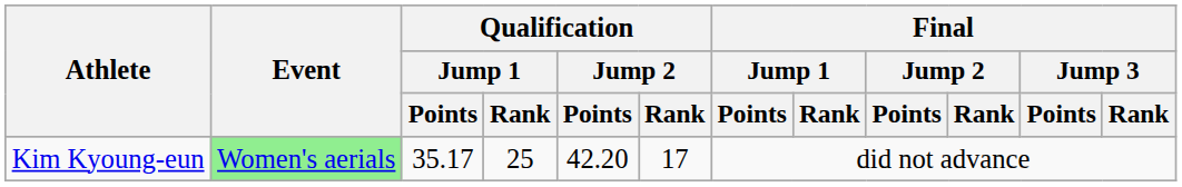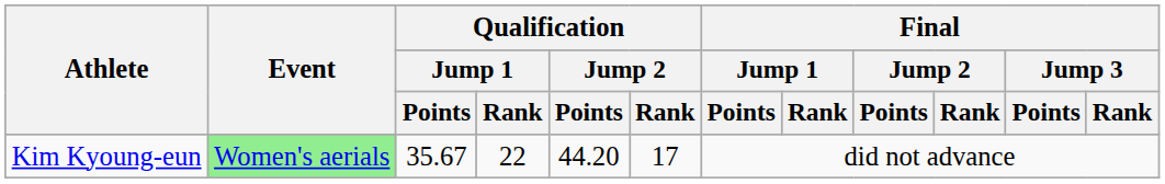Kim Kyoung-eun | Qualification / Jump 1 / Points: 35.17 -> 35.67
Kim Kyoung-eun | Qualification / Jump 1 / Rank: 25 -> 22
Kim Kyoung-eun | Qualification / Jump 2 / Points: 42.20 -> 44.20
